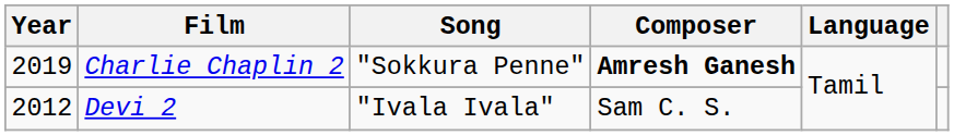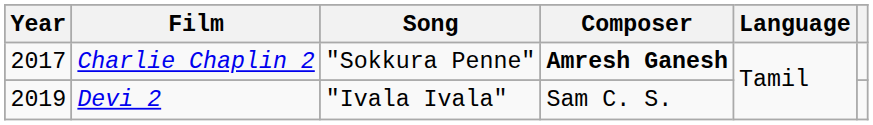Charlie Chaplin 2 | Year: 2019 -> 2017
Devi 2 | Year: 2012 -> 2019
